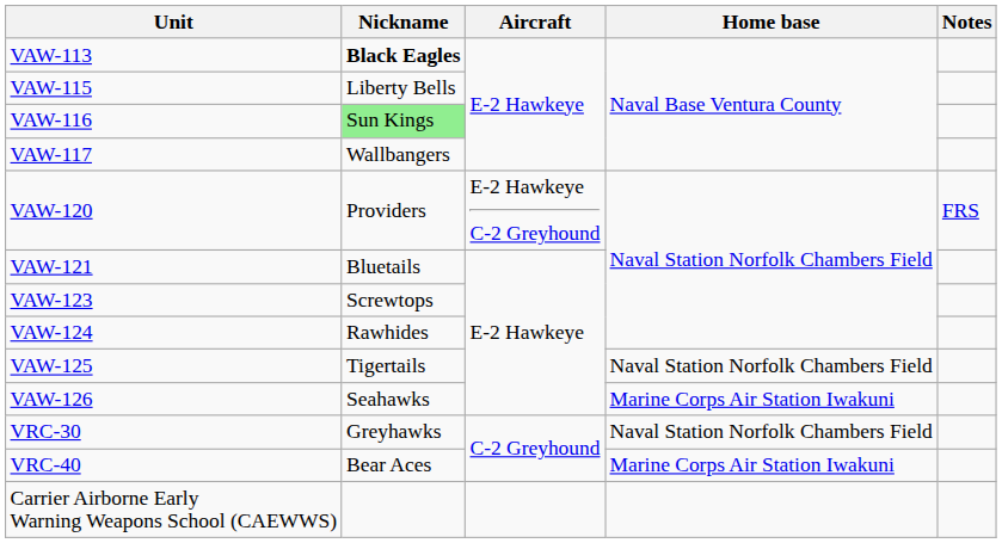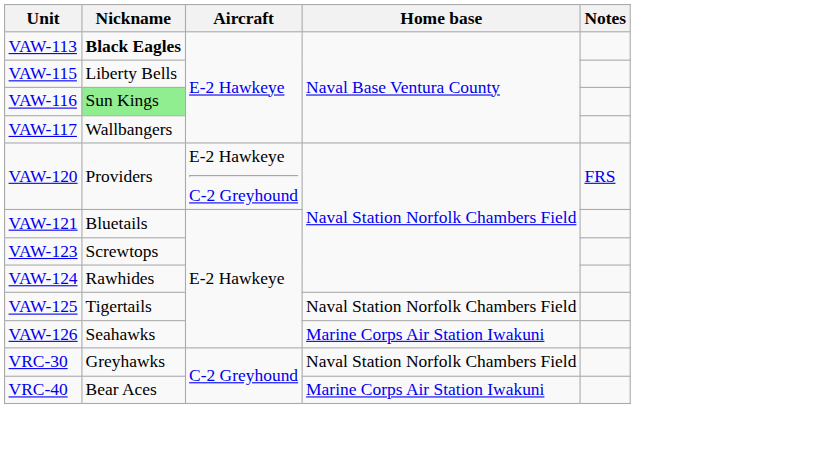- row: Carrier Airborne Early Warning Weapons School (CAEWWS)
